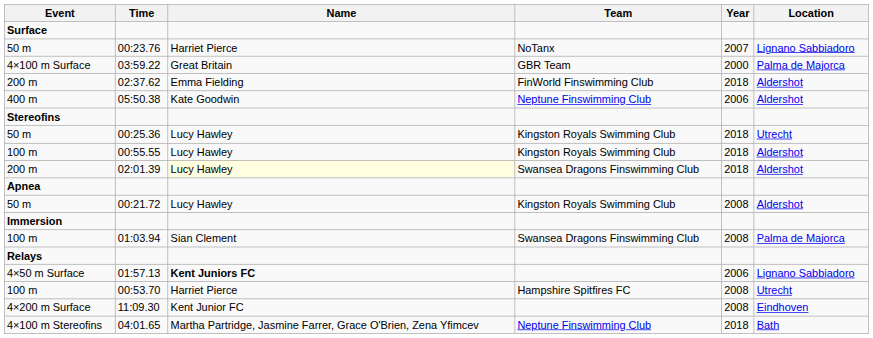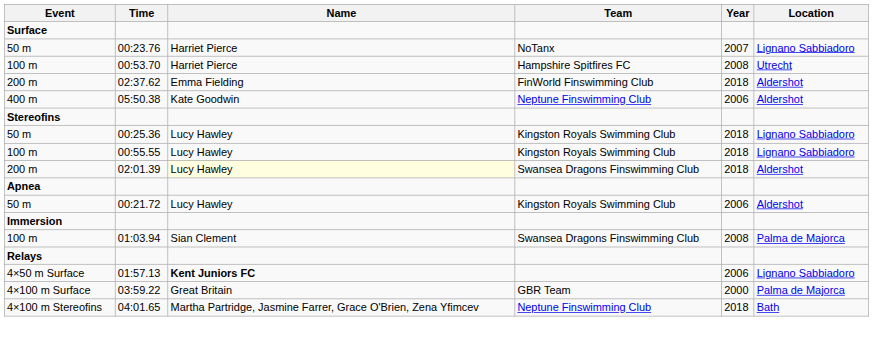rows swapped: 00:53.70 <-> 03:59.22
00:25.36 | Location: Utrecht -> Lignano Sabbiadoro
00:55.55 | Location: Aldershot -> Lignano Sabbiadoro
00:21.72 | Year: 2008 -> 2006
- row: 4×200 m Surface | 11:09.30 | Kent Junior FC | 2008 | Eindhoven
